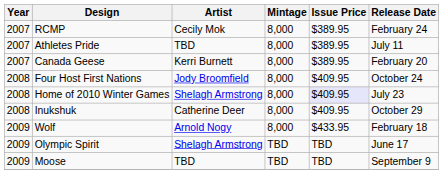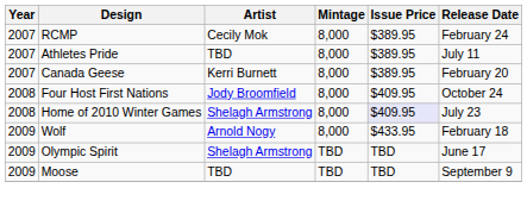- row: 2008 | Inukshuk | Catherine Deer | 8,000 | $409.95 | October 29
